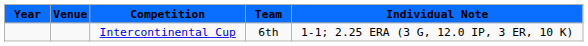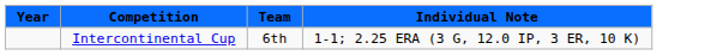- column: Venue
